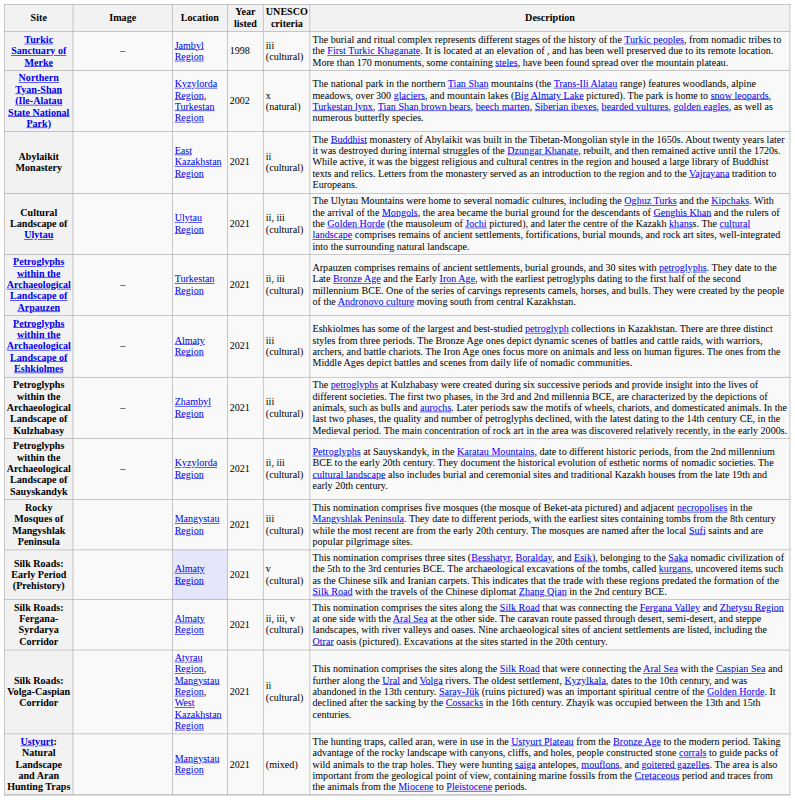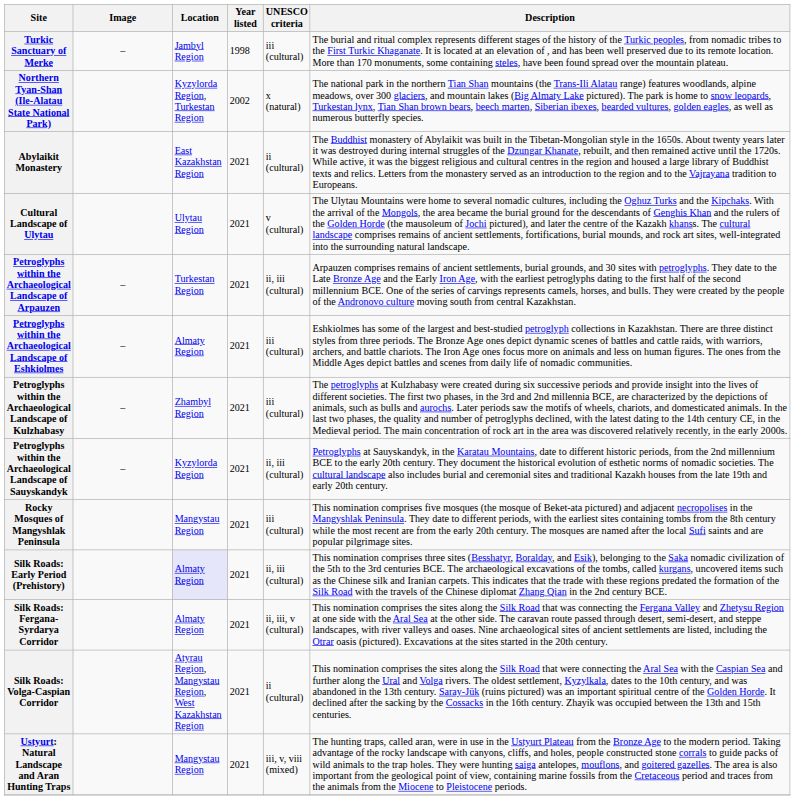Cultural Landscape of Ulytau | UNESCO criteria: ii, iii (cultural) -> v (cultural)
Silk Roads: Early Period (Prehistory) | UNESCO criteria: v (cultural) -> ii, iii (cultural)
Ustyurt: Natural Landscape and Aran Hunting Traps | UNESCO criteria: (mixed) -> iii, v, viii (mixed)
